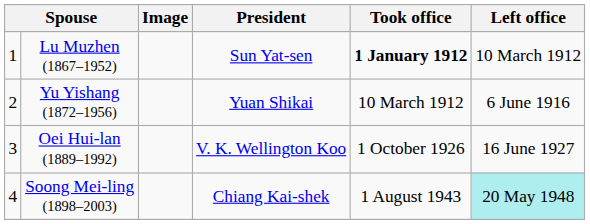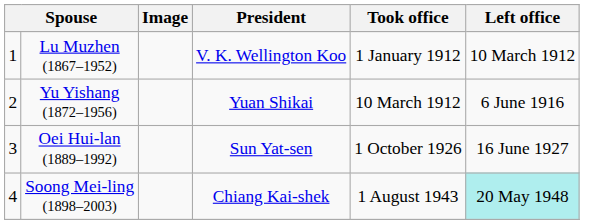Lu Muzhen (1867–1952) | President: Sun Yat-sen -> V. K. Wellington Koo
Lu Muzhen (1867–1952) | Took office: bold -> normal
Oei Hui-lan (1889–1992) | President: V. K. Wellington Koo -> Sun Yat-sen
